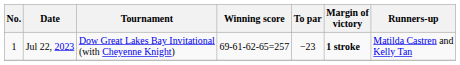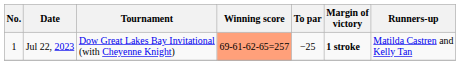Jul 22, 2023 | Winning score: no background -> lightsalmon background
Jul 22, 2023 | To par: −23 -> −25
